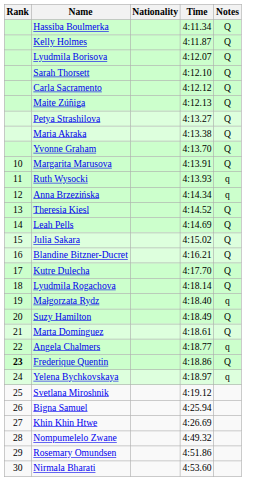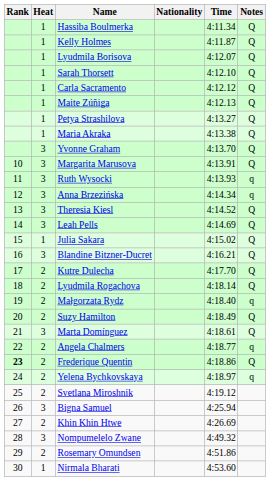+ column: Heat | 1 | 1 | 1 | 1 | 1 | 1 | 1 | 1 | 3 | 3 | 3 | 3 | 3 | 3 | 1 | 3 | 2 | 2 | 2 | 2 | 3 | 2 | 2 | 2 | 2 | 3 | 2 | 3 | 2 | 1
